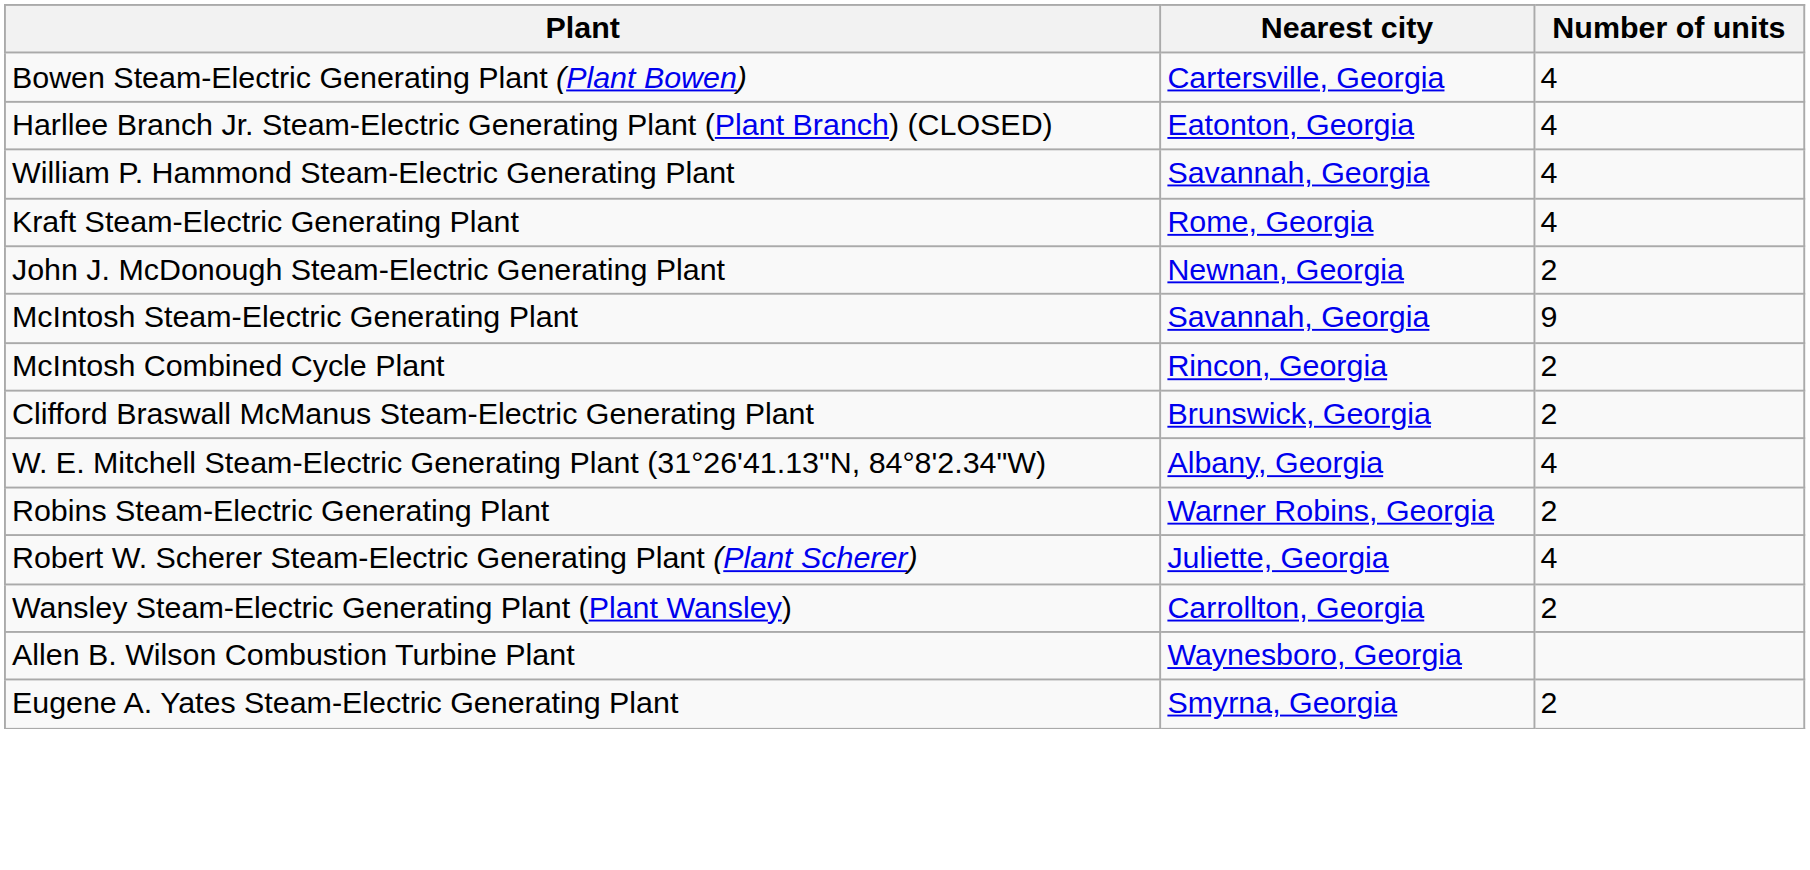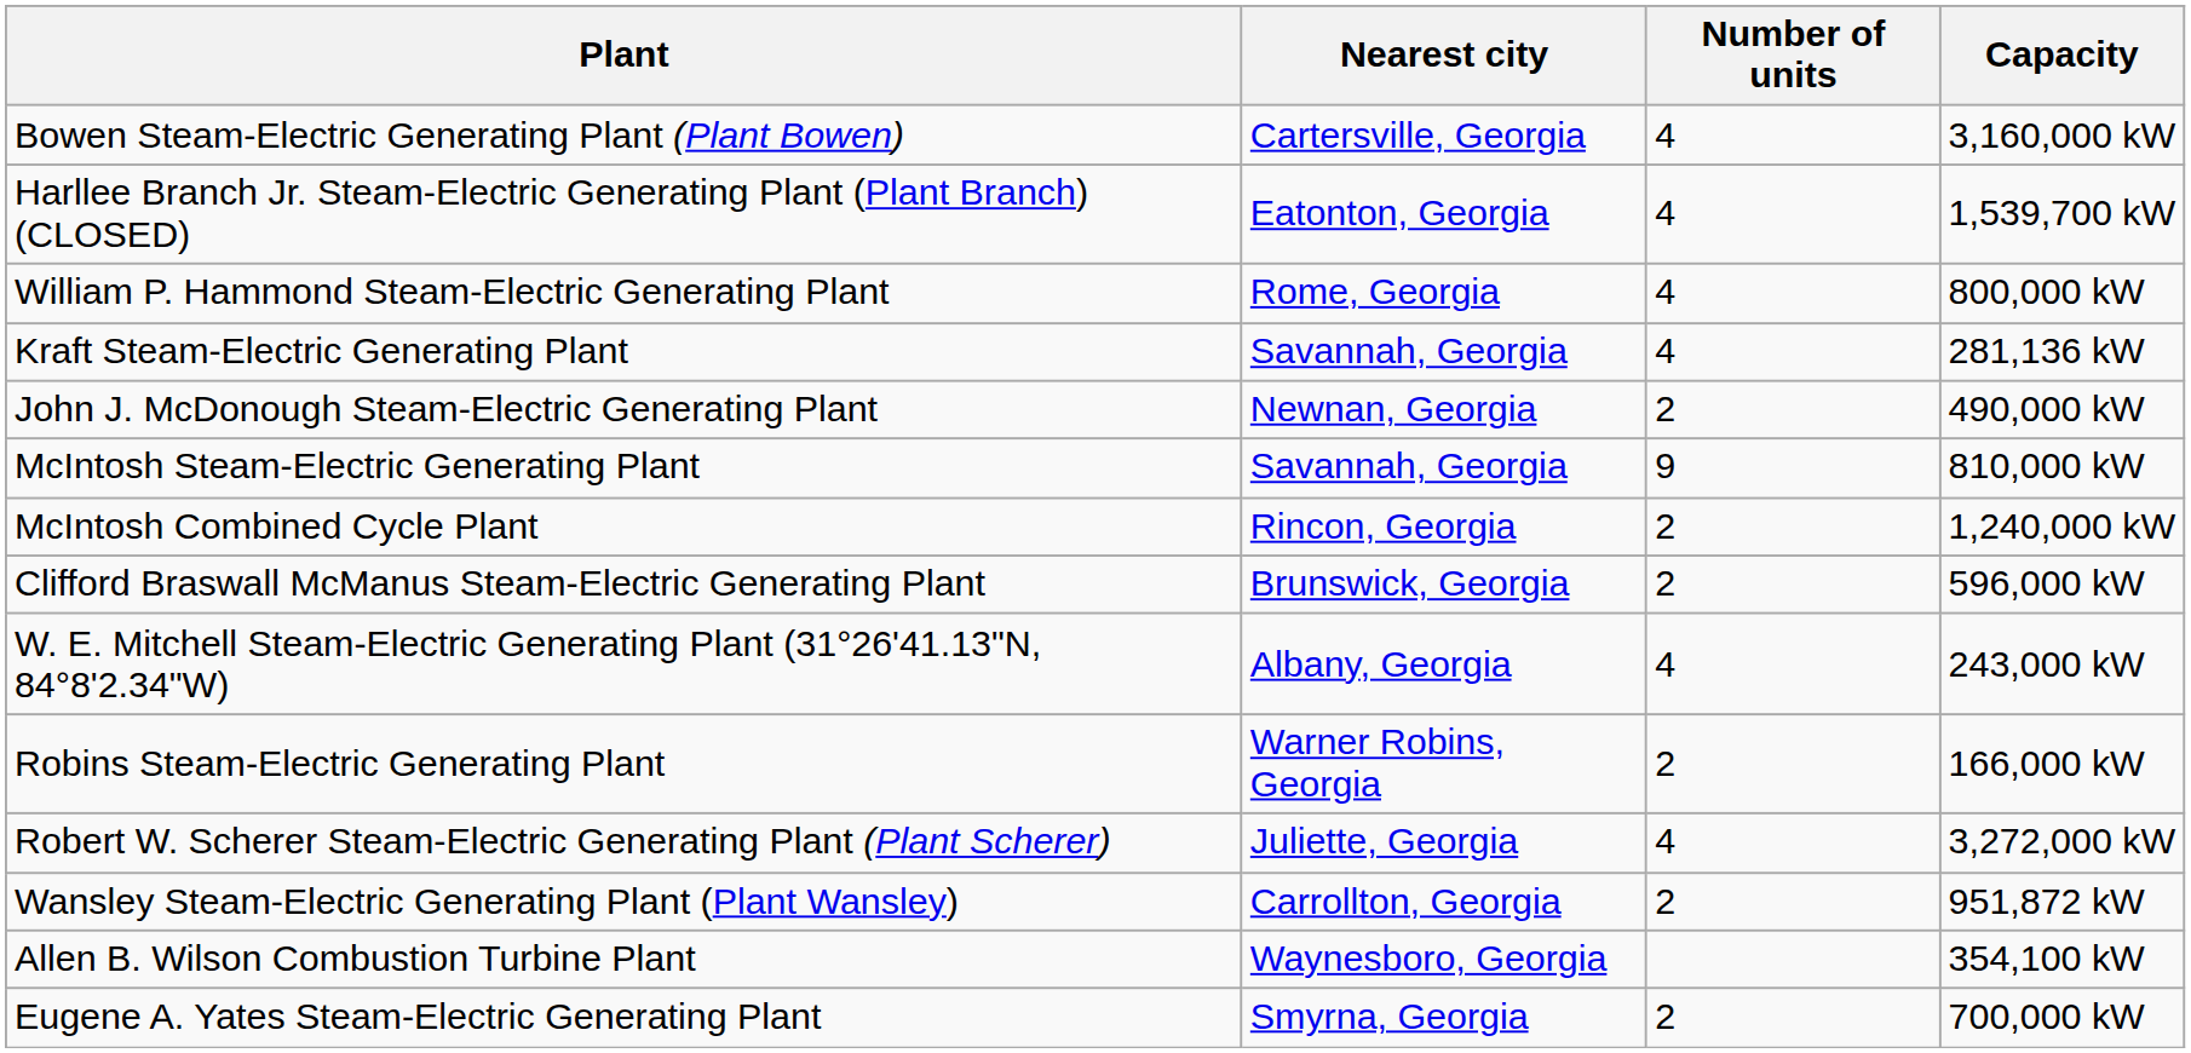+ column: Capacity | 3,160,000 kW | 1,539,700 kW | 800,000 kW | 281,136 kW | 490,000 kW | 810,000 kW | 1,240,000 kW | 596,000 kW | 243,000 kW | 166,000 kW | 3,272,000 kW | 951,872 kW | 354,100 kW | 700,000 kW
William P. Hammond Steam-Electric Generating Plant | Nearest city: Savannah, Georgia -> Rome, Georgia
Kraft Steam-Electric Generating Plant | Nearest city: Rome, Georgia -> Savannah, Georgia
